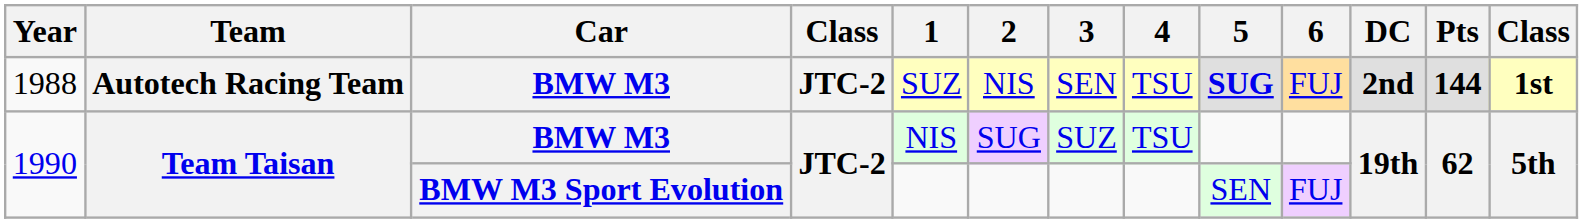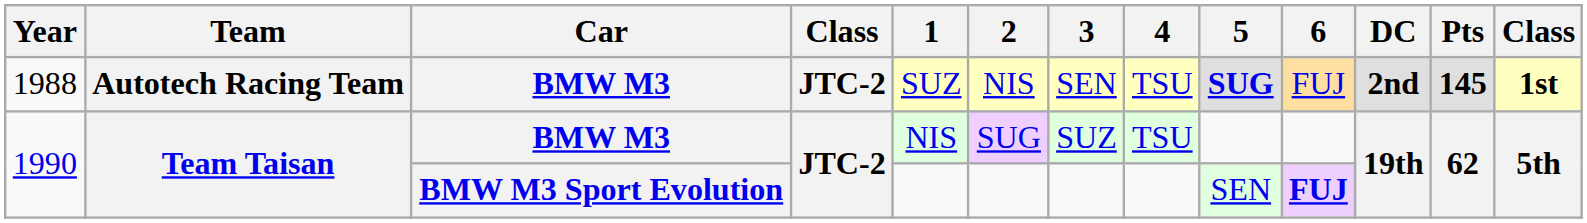1988 | Pts: 144 -> 145
1990 / BMW M3 Sport Evolution | 6: normal -> bold
